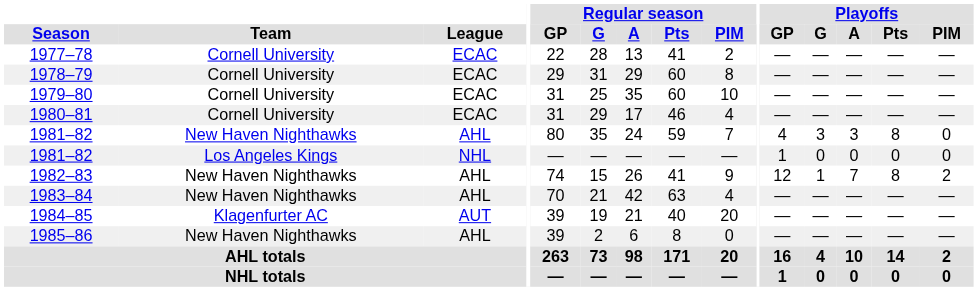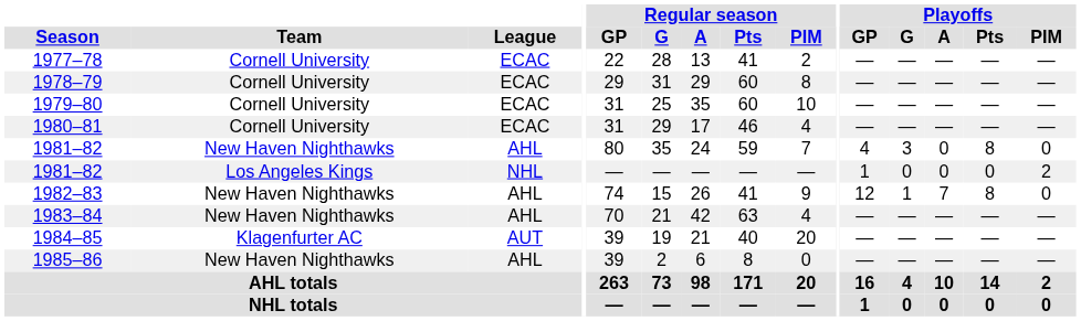1981–82 / New Haven Nighthawks | Playoffs / A: 3 -> 0
1981–82 / Los Angeles Kings | Playoffs / PIM: 0 -> 2
1982–83 | Playoffs / PIM: 2 -> 0
